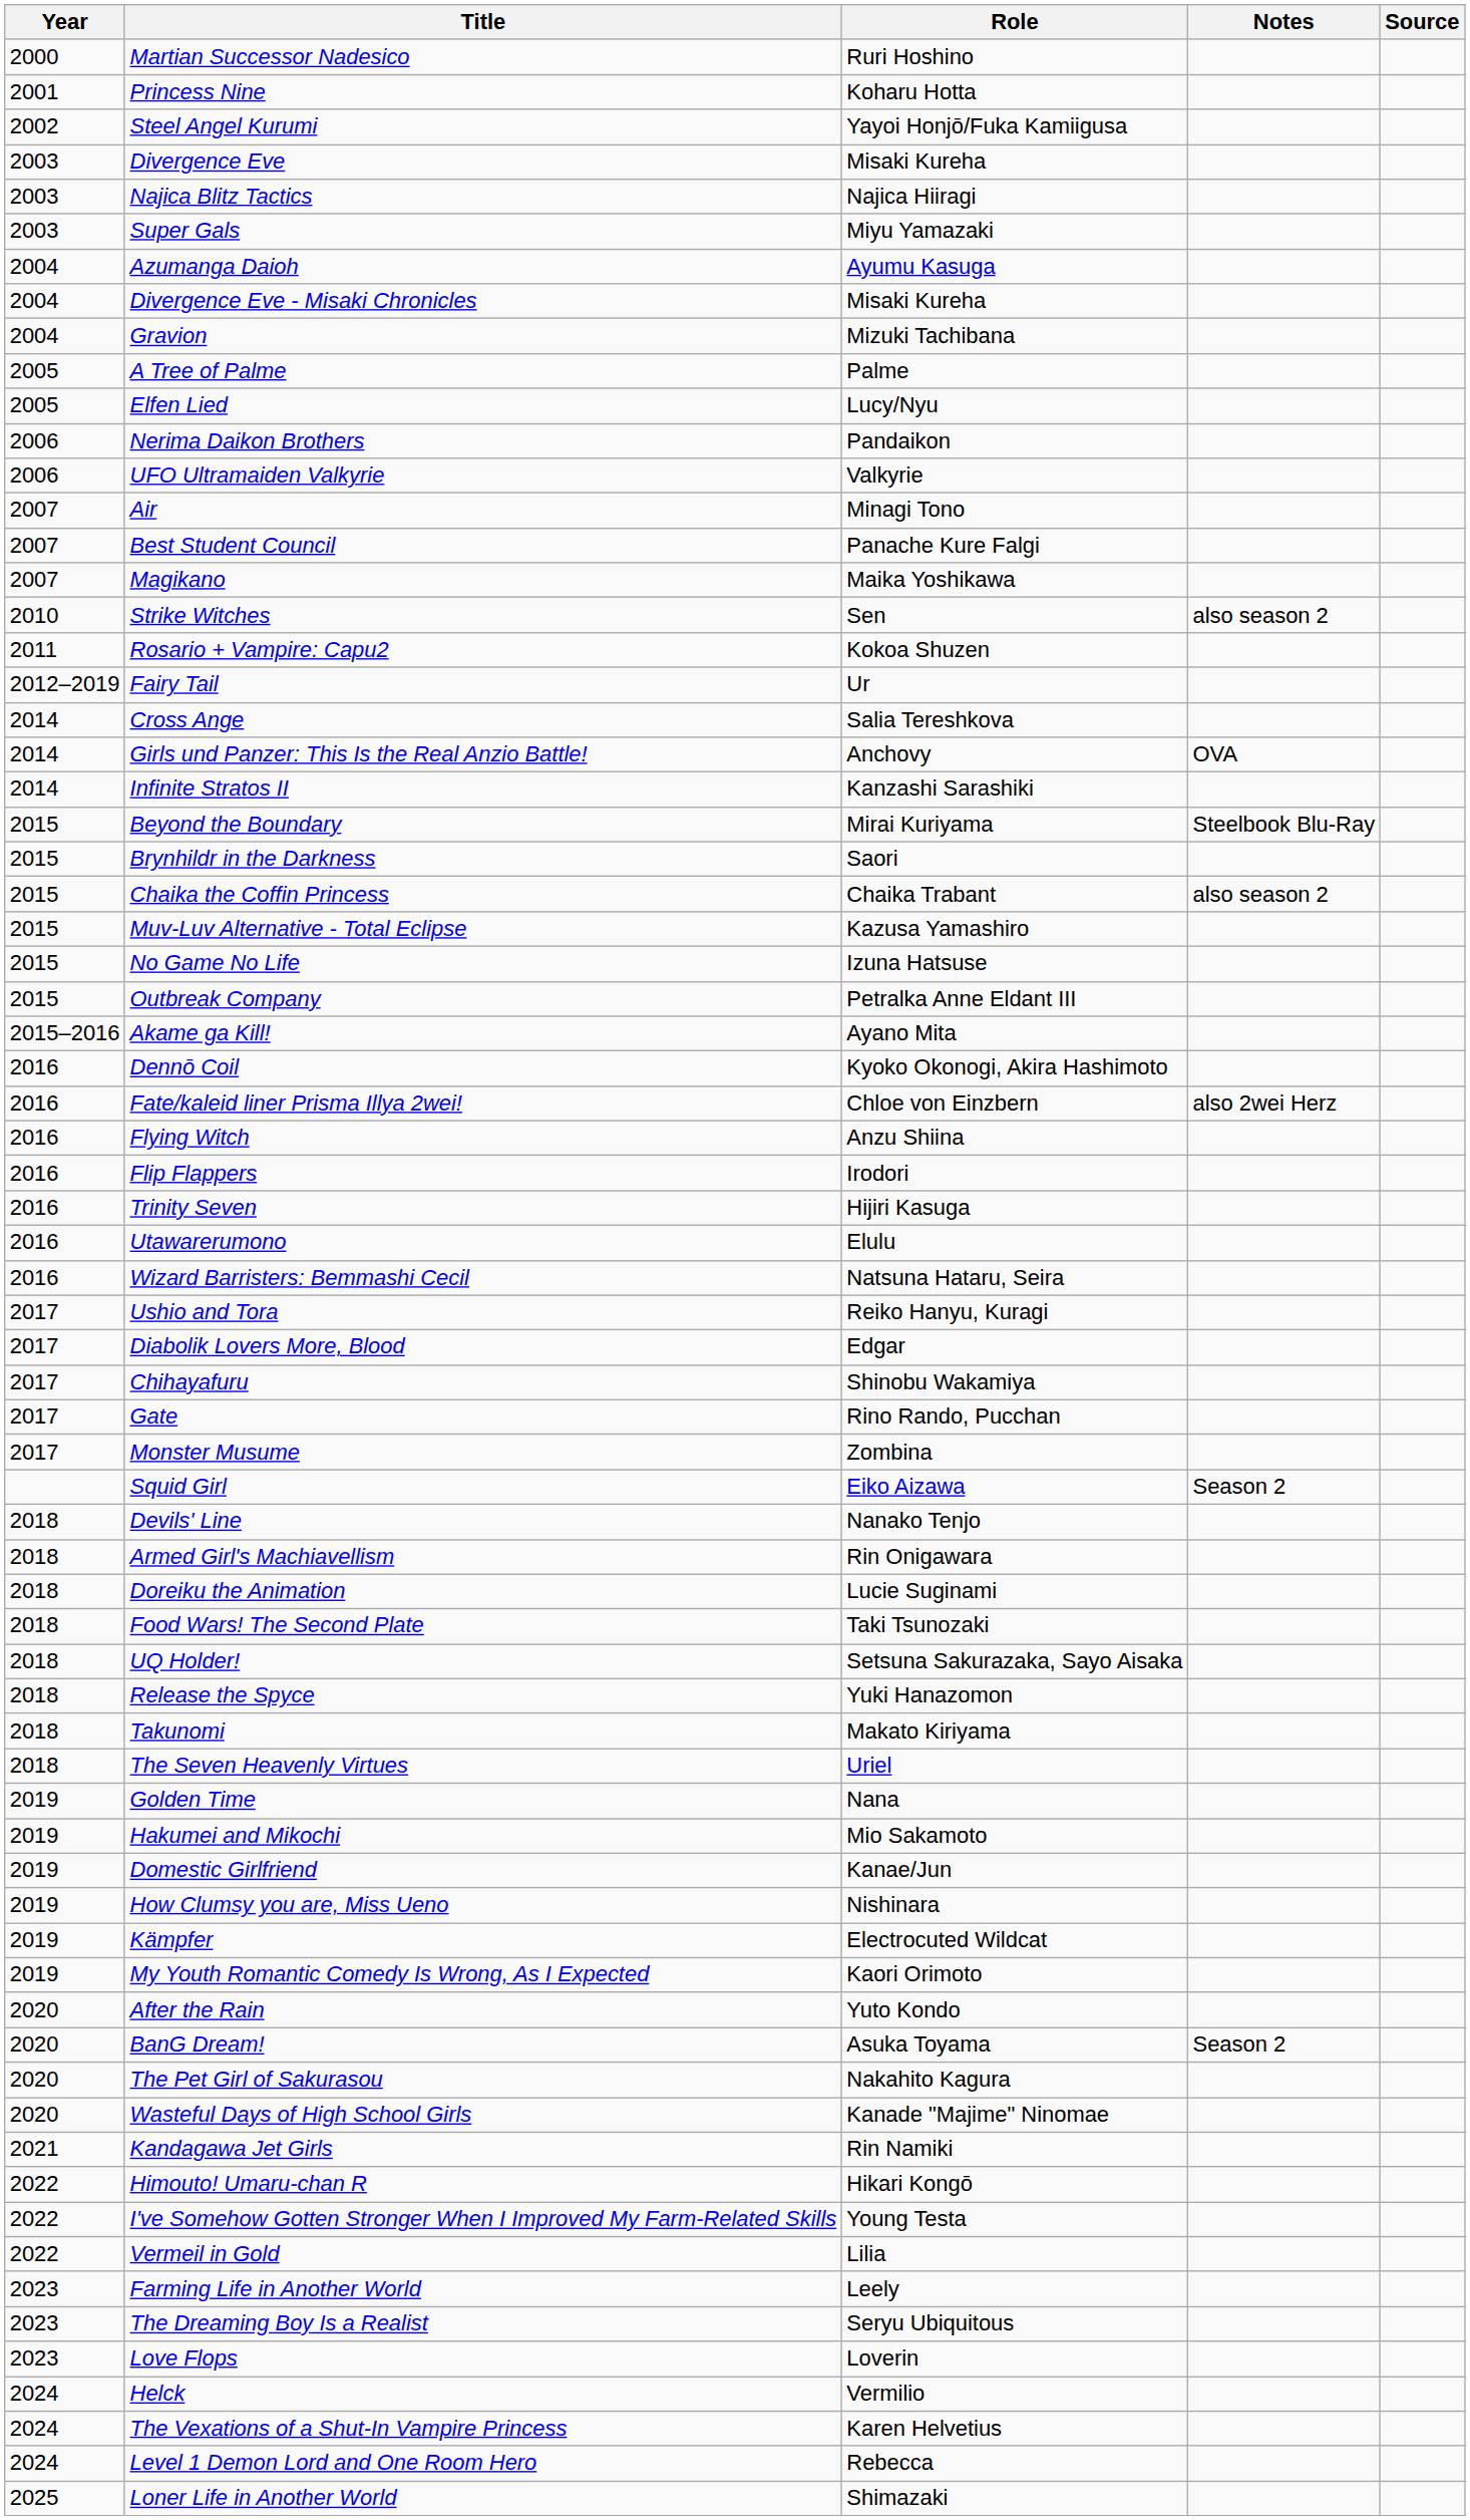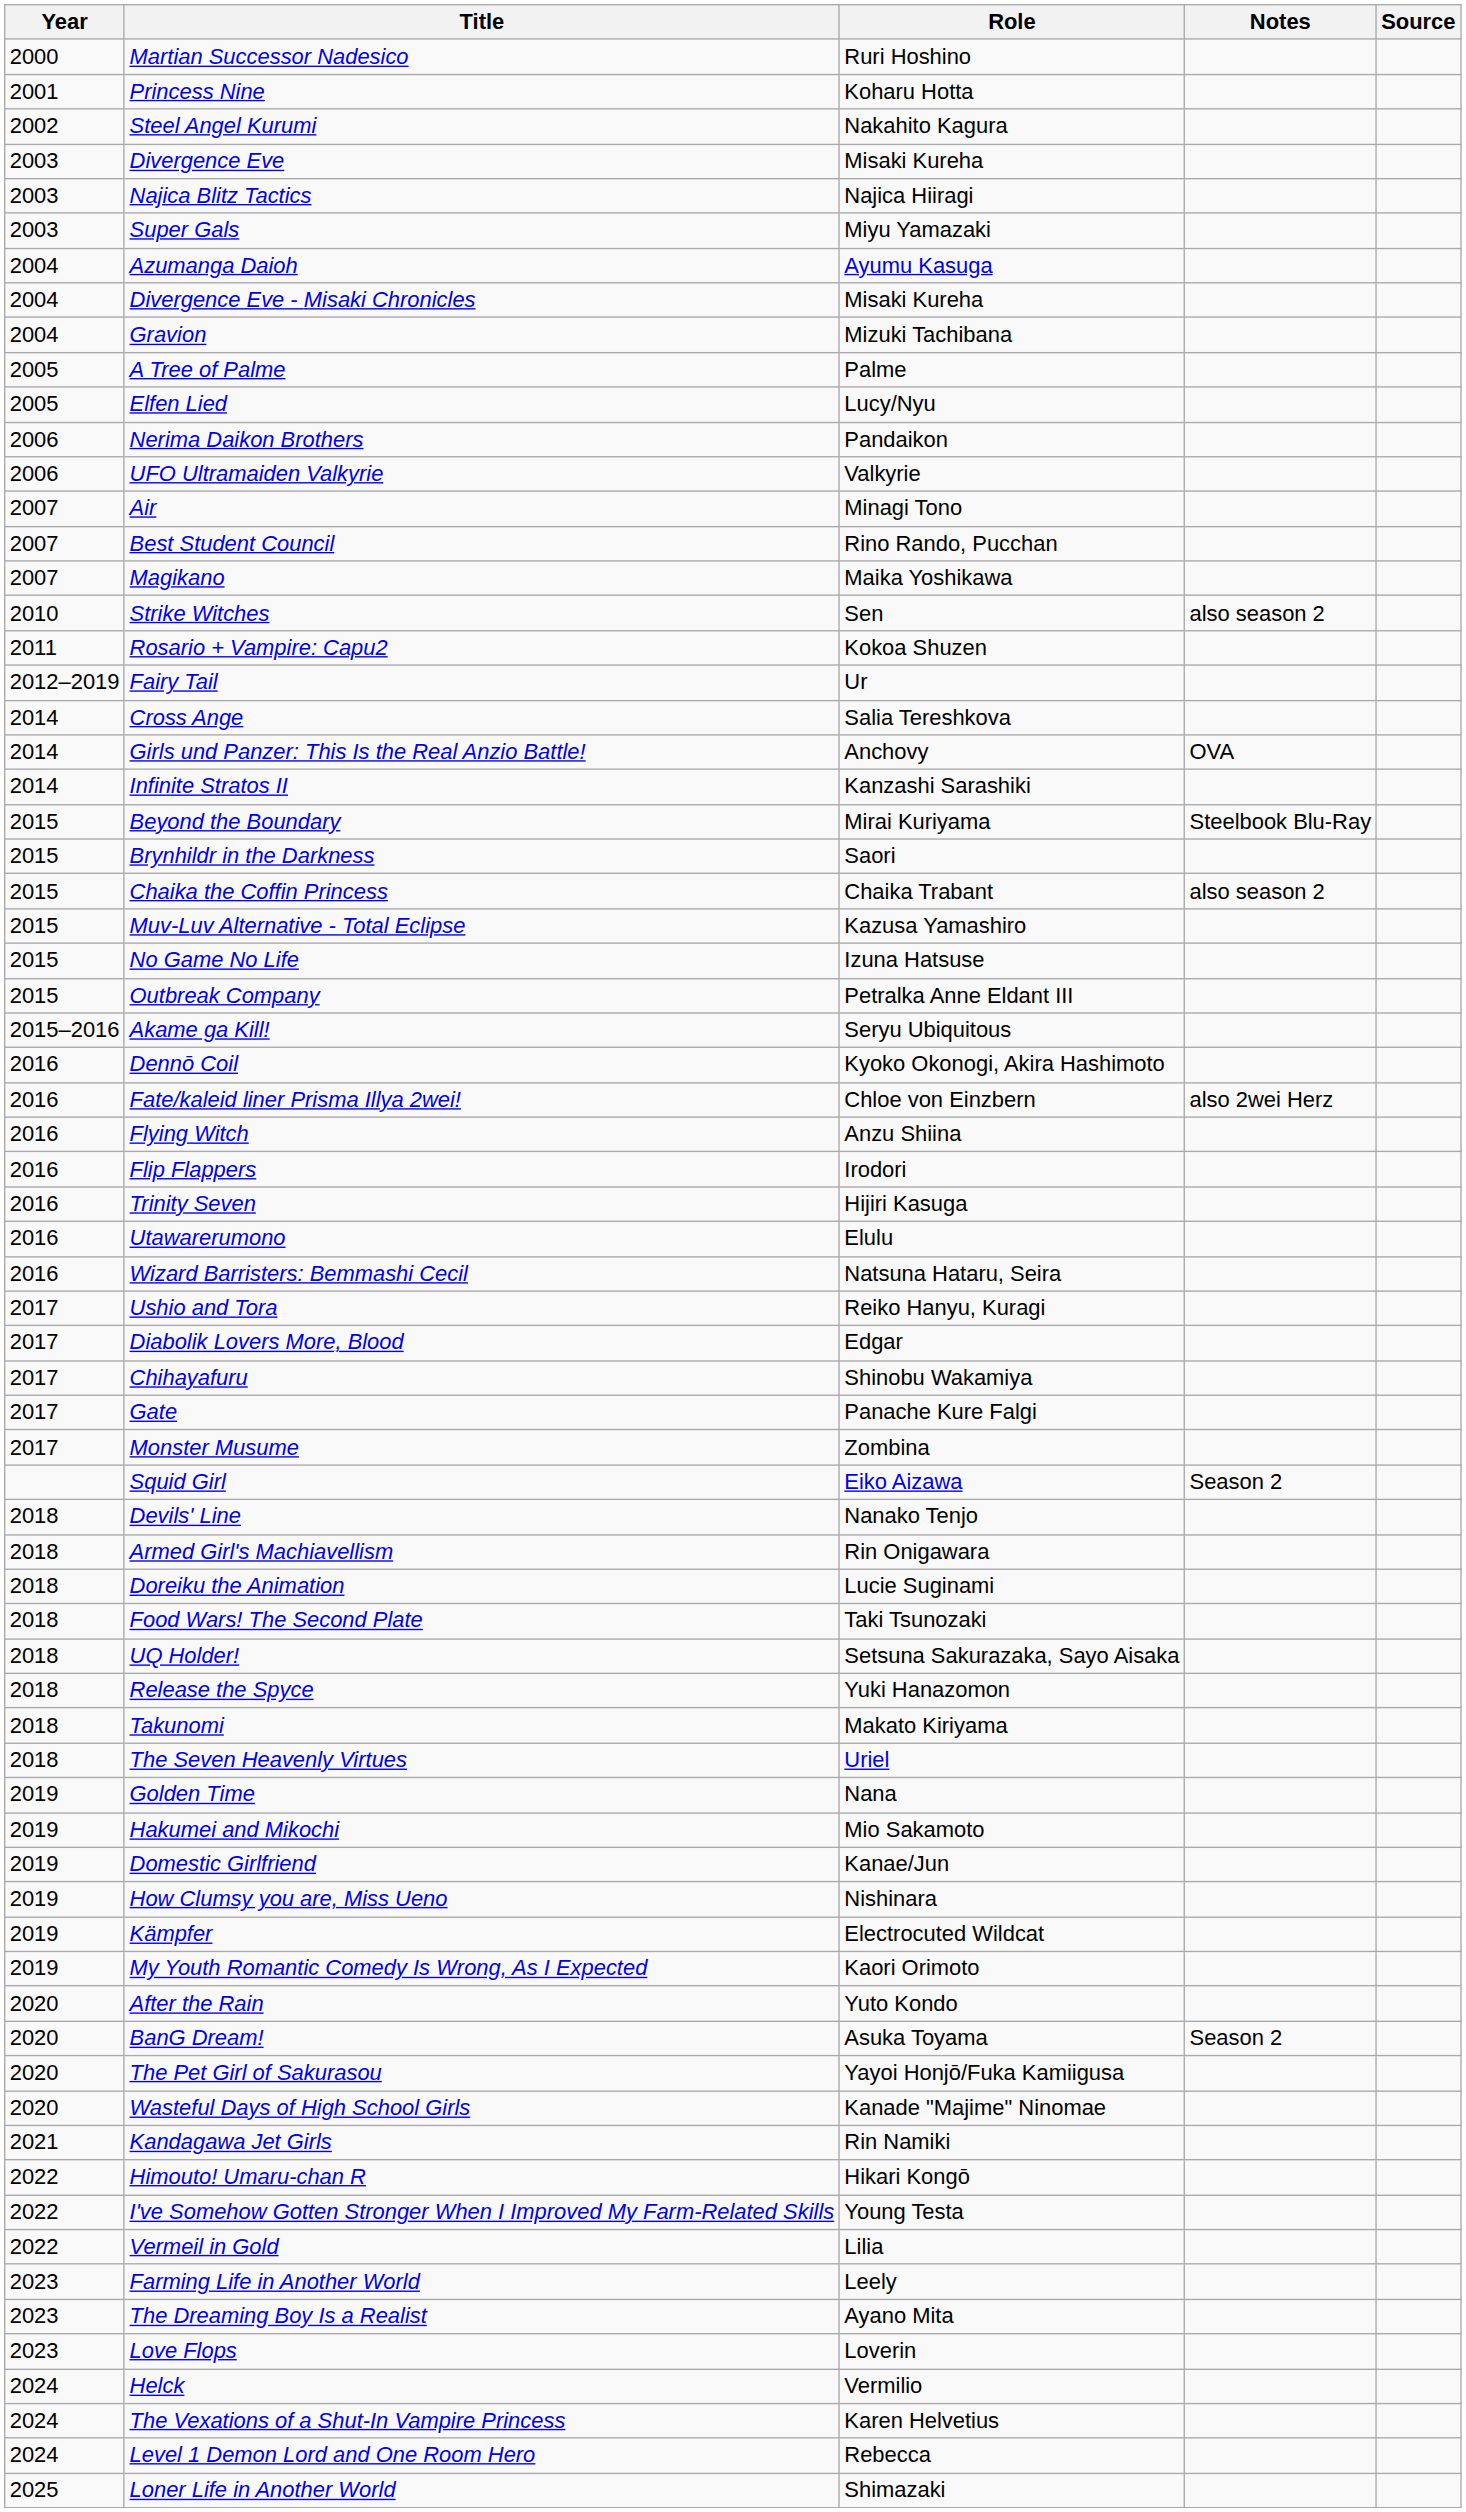Steel Angel Kurumi | Role: Yayoi Honjō/Fuka Kamiigusa -> Nakahito Kagura
Best Student Council | Role: Panache Kure Falgi -> Rino Rando, Pucchan
Akame ga Kill! | Role: Ayano Mita -> Seryu Ubiquitous
Gate | Role: Rino Rando, Pucchan -> Panache Kure Falgi
The Pet Girl of Sakurasou | Role: Nakahito Kagura -> Yayoi Honjō/Fuka Kamiigusa
The Dreaming Boy Is a Realist | Role: Seryu Ubiquitous -> Ayano Mita
